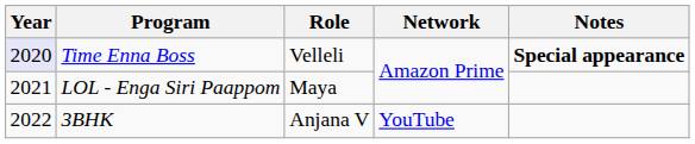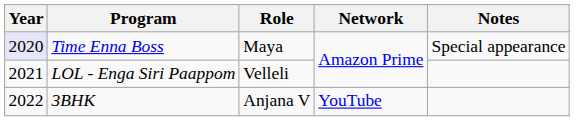Time Enna Boss | Role: Velleli -> Maya
Time Enna Boss | Notes: bold -> normal
LOL - Enga Siri Paappom | Role: Maya -> Velleli
